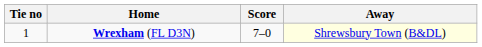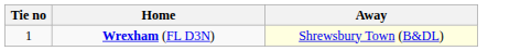- column: Score | 7–0
